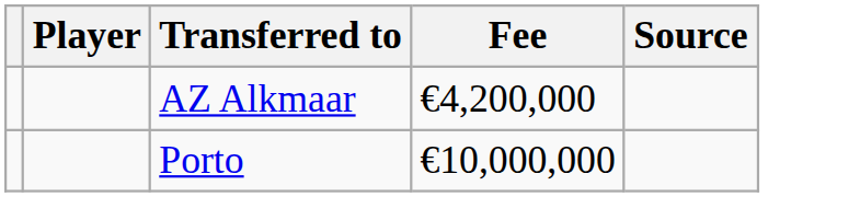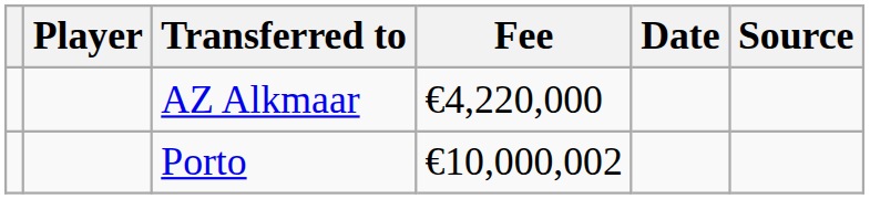+ column: Date
AZ Alkmaar | Fee: €4,200,000 -> €4,220,000
Porto | Fee: €10,000,000 -> €10,000,002
